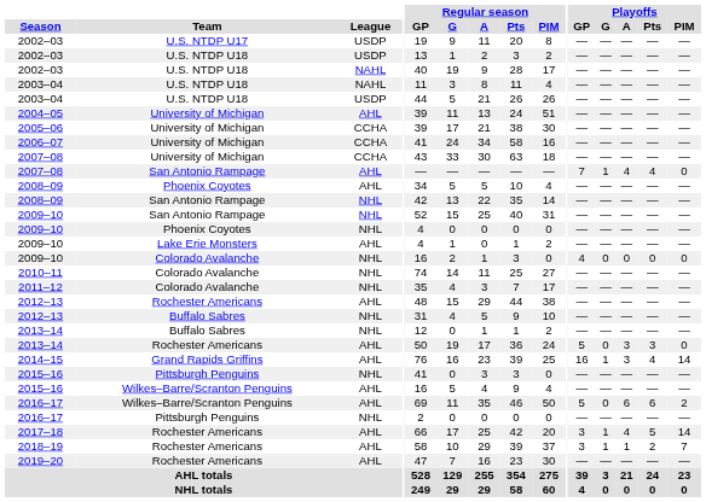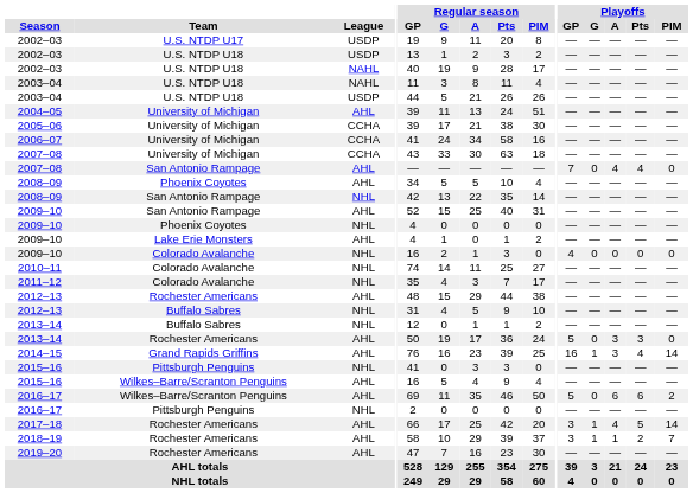2007–08 / San Antonio Rampage | Playoffs / G: 1 -> 0
2009–10 / San Antonio Rampage | League: NHL -> AHL
